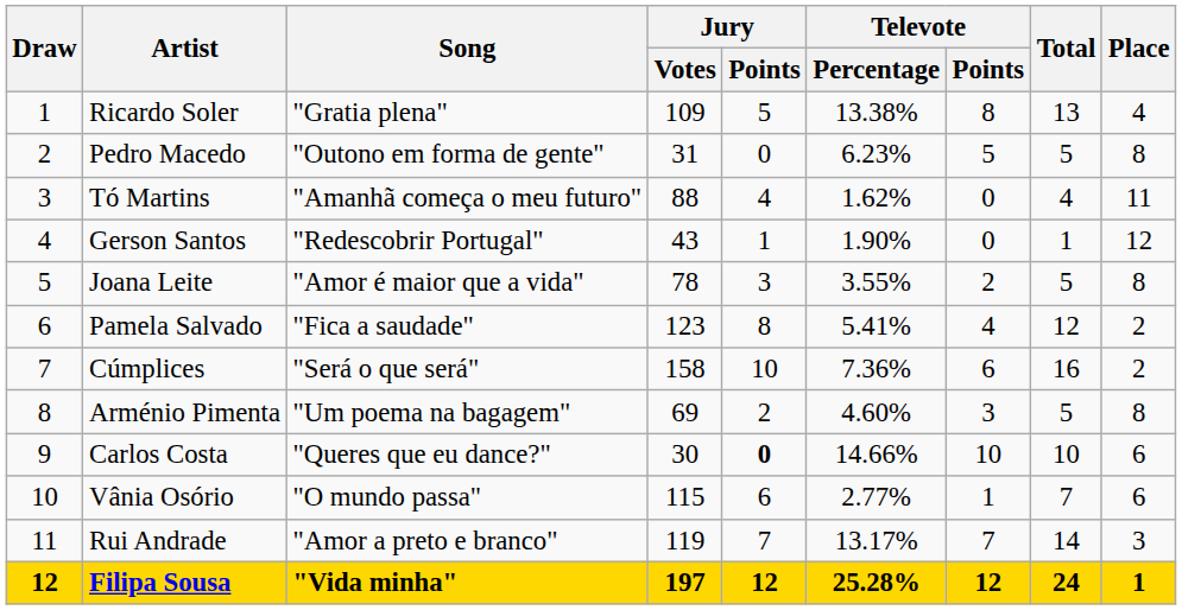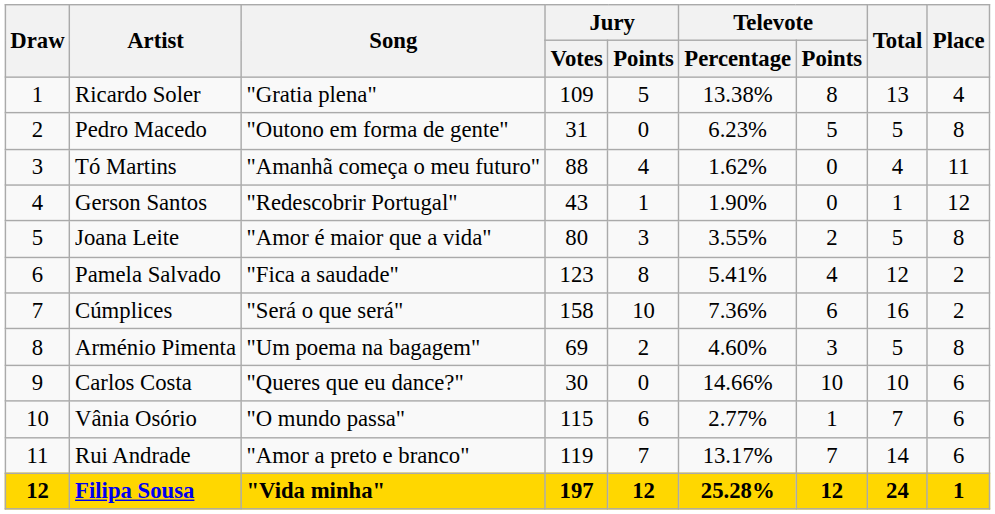Joana Leite | Jury / Votes: 78 -> 80
Carlos Costa | Jury / Points: bold -> normal
Rui Andrade | Place: 3 -> 6
